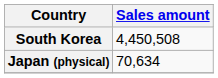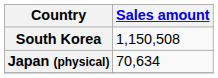South Korea | Sales amount: 4,450,508 -> 1,150,508
